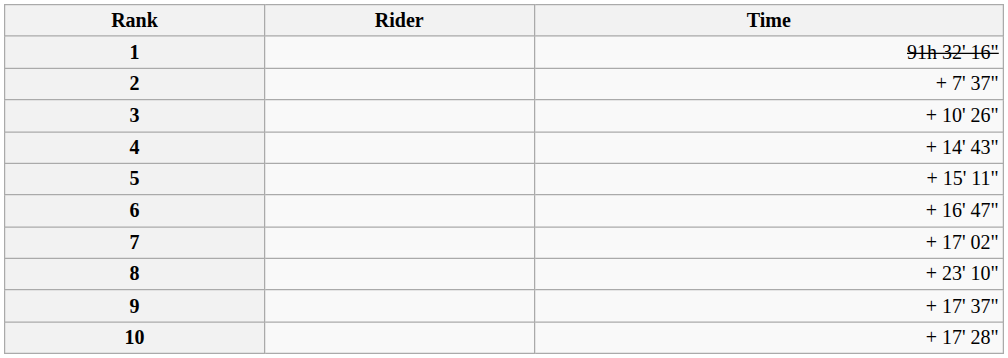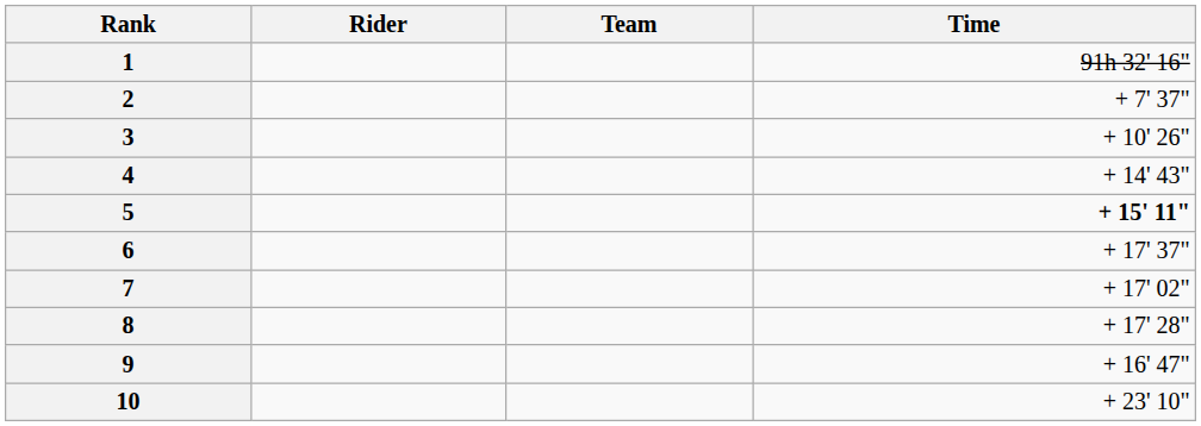+ column: Team
5 | Time: normal -> bold
6 | Time: + 16' 47" -> + 17' 37"
8 | Time: + 23' 10" -> + 17' 28"
9 | Time: + 17' 37" -> + 16' 47"
10 | Time: + 17' 28" -> + 23' 10"
